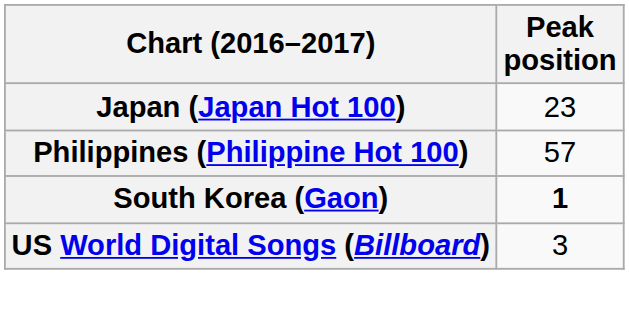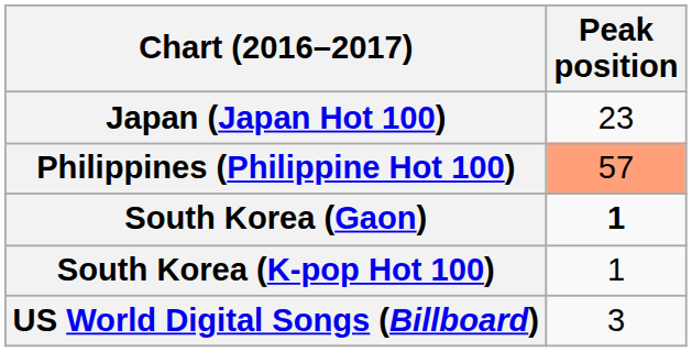Philippines (Philippine Hot 100) | Peak position: no background -> lightsalmon background
+ row: South Korea (K-pop Hot 100) | 1
